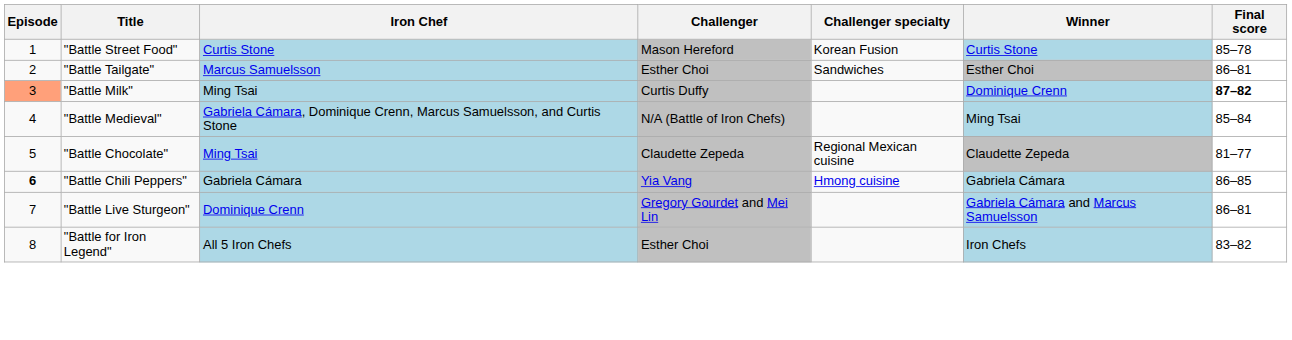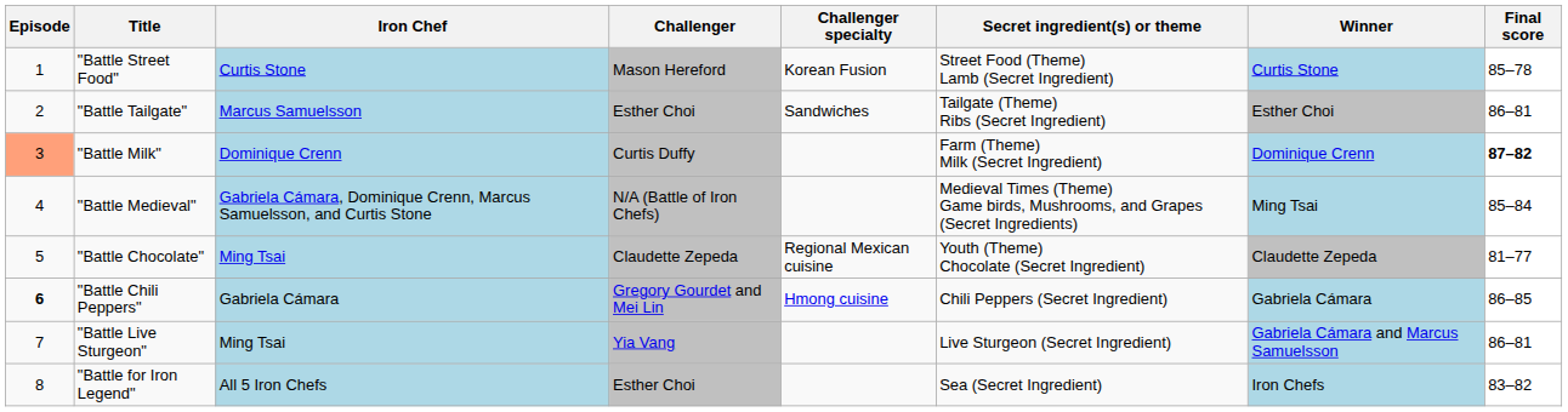+ column: Secret ingredient(s) or theme | Street Food (Theme) Lamb (Secret Ingredient) | Tailgate (Theme) Ribs (Secret Ingredient) | Farm (Theme) Milk (Secret Ingredient) | Medieval Times (Theme) Game birds, Mushrooms, and Grapes (Secret Ingredients) | Youth (Theme) Chocolate (Secret Ingredient) | Chili Peppers (Secret Ingredient) | Live Sturgeon (Secret Ingredient) | Sea (Secret Ingredient)
"Battle Milk" | Iron Chef: Ming Tsai -> Dominique Crenn
"Battle Chili Peppers" | Challenger: Yia Vang -> Gregory Gourdet and Mei Lin
"Battle Live Sturgeon" | Iron Chef: Dominique Crenn -> Ming Tsai
"Battle Live Sturgeon" | Challenger: Gregory Gourdet and Mei Lin -> Yia Vang
